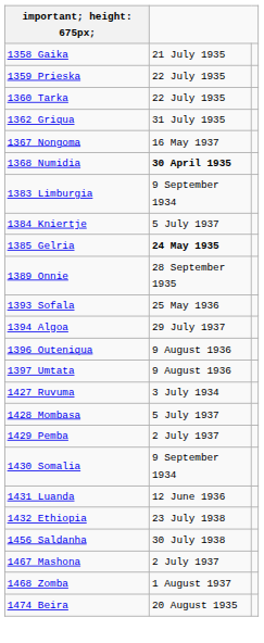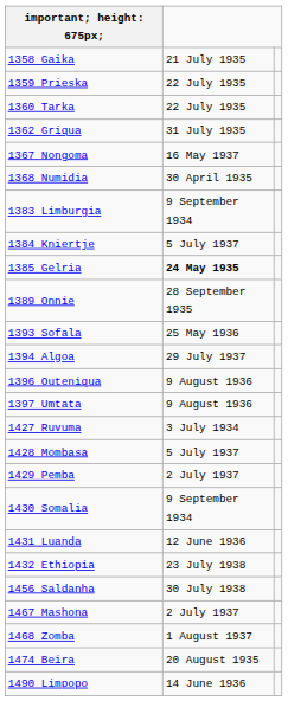1368 Numidia | column 2: bold -> normal
+ row: 1490 Limpopo | 14 June 1936
